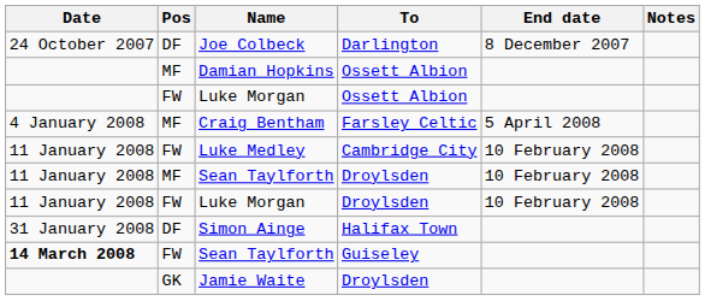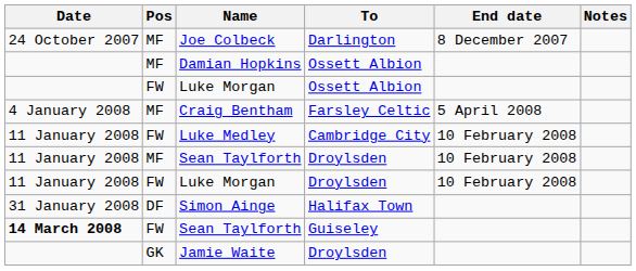Joe Colbeck | Pos: DF -> MF
